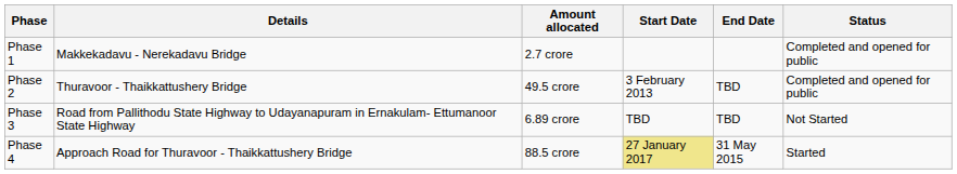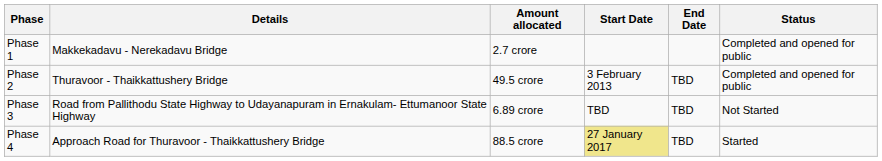Phase 4 | End Date: 31 May 2015 -> TBD
